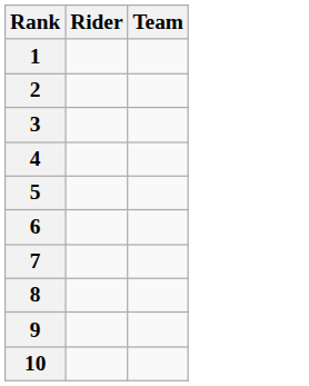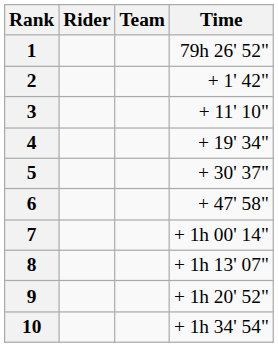+ column: Time | 79h 26' 52" | + 1' 42" | + 11' 10" | + 19' 34" | + 30' 37" | + 47' 58" | + 1h 00' 14" | + 1h 13' 07" | + 1h 20' 52" | + 1h 34' 54"
